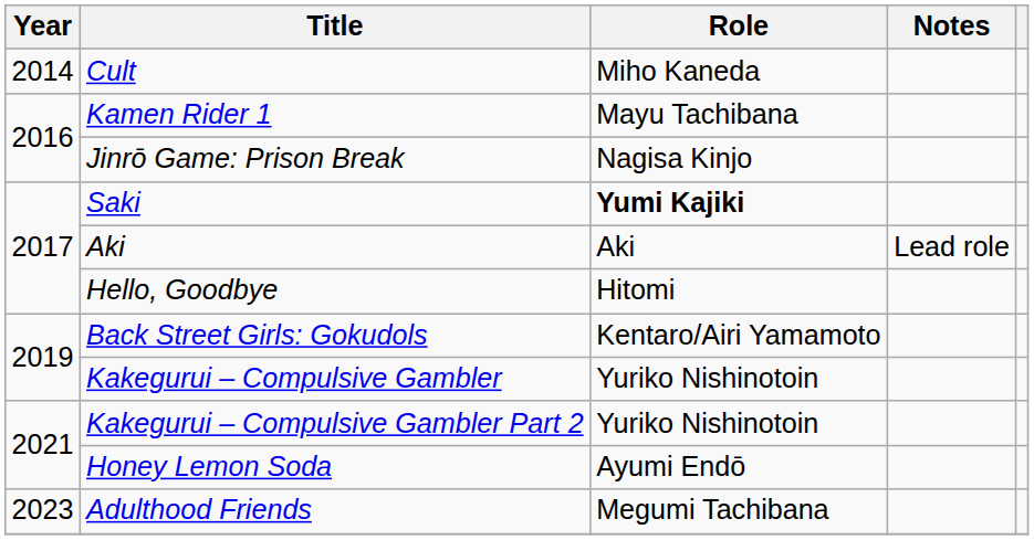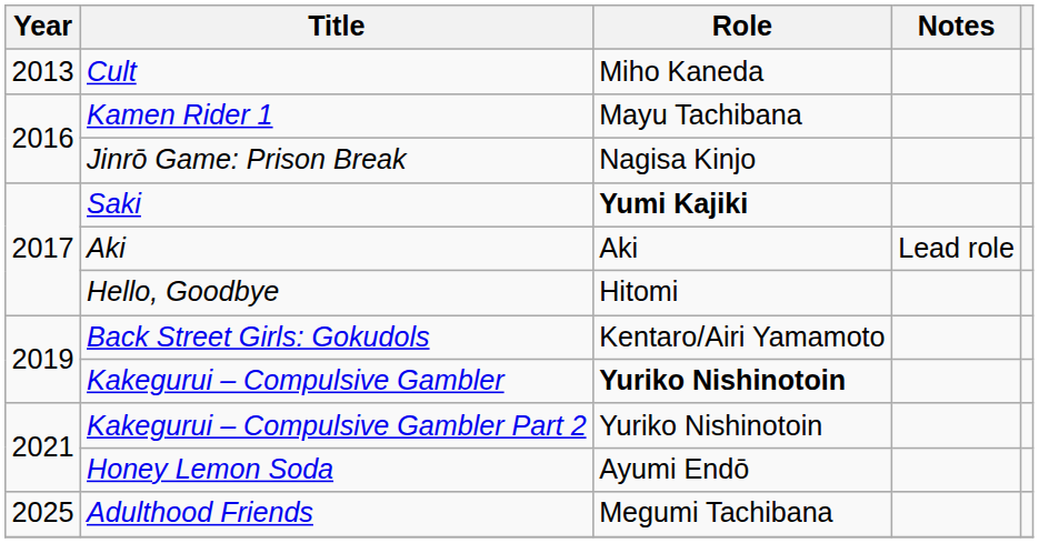Cult | Year: 2014 -> 2013
Kakegurui – Compulsive Gambler | Role: normal -> bold
Adulthood Friends | Year: 2023 -> 2025
